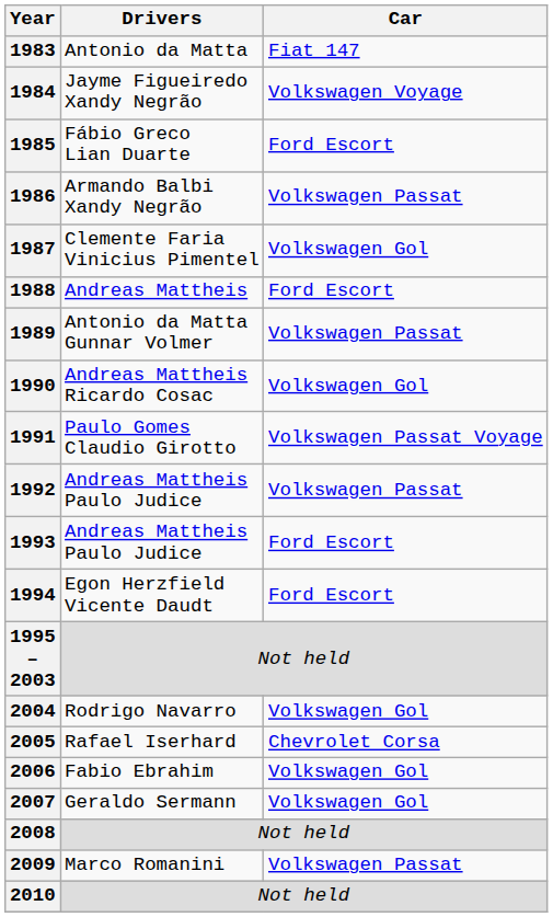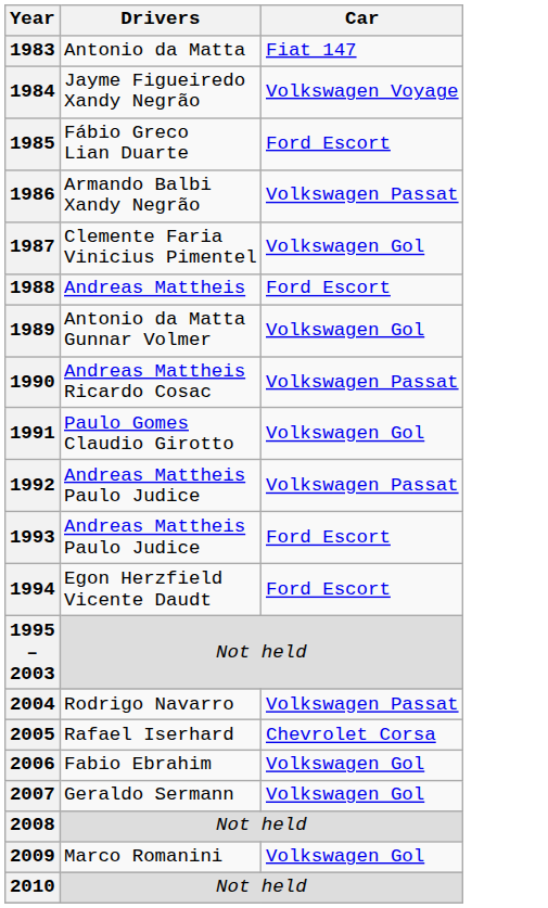1989 | Car: Volkswagen Passat -> Volkswagen Gol
1990 | Car: Volkswagen Gol -> Volkswagen Passat
1991 | Car: Volkswagen Passat Voyage -> Volkswagen Gol
2004 | Car: Volkswagen Gol -> Volkswagen Passat
2009 | Car: Volkswagen Passat -> Volkswagen Gol
